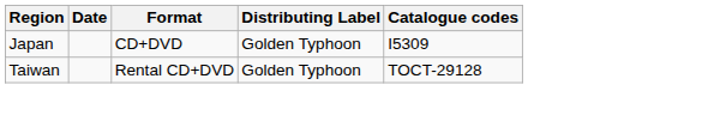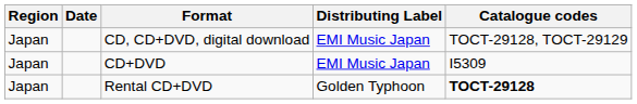+ row: Japan | CD, CD+DVD, digital download | EMI Music Japan | TOCT-29128, TOCT-29129
CD+DVD | Distributing Label: Golden Typhoon -> EMI Music Japan
Rental CD+DVD | Region: Taiwan -> Japan
Rental CD+DVD | Catalogue codes: normal -> bold
